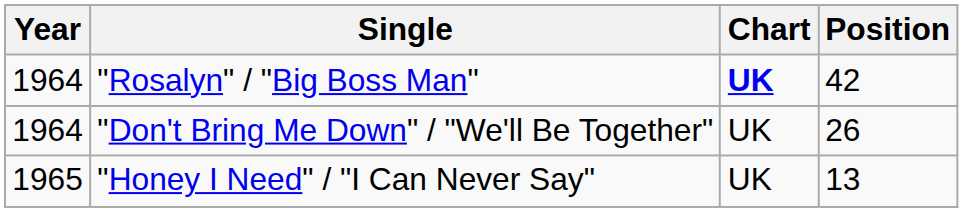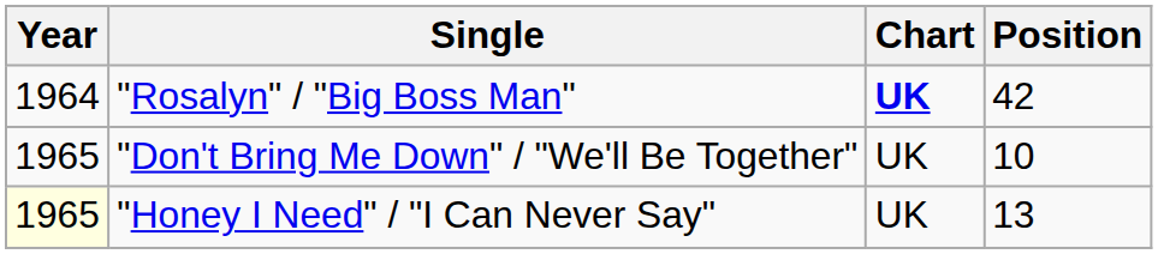"Don't Bring Me Down" / "We'll Be Together" | Year: 1964 -> 1965
"Don't Bring Me Down" / "We'll Be Together" | Position: 26 -> 10
"Honey I Need" / "I Can Never Say" | Year: no background -> lightyellow background
